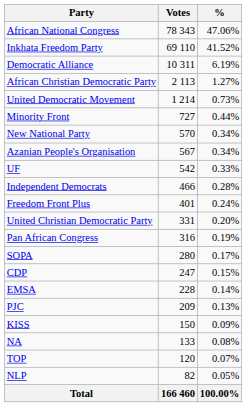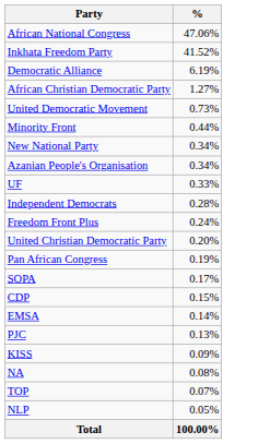- column: Votes | 78 343 | 69 110 | 10 311 | 2 113 | 1 214 | 727 | 570 | 567 | 542 | 466 | 401 | 331 | 316 | 280 | 247 | 228 | 209 | 150 | 133 | 120 | 82 | 166 460
